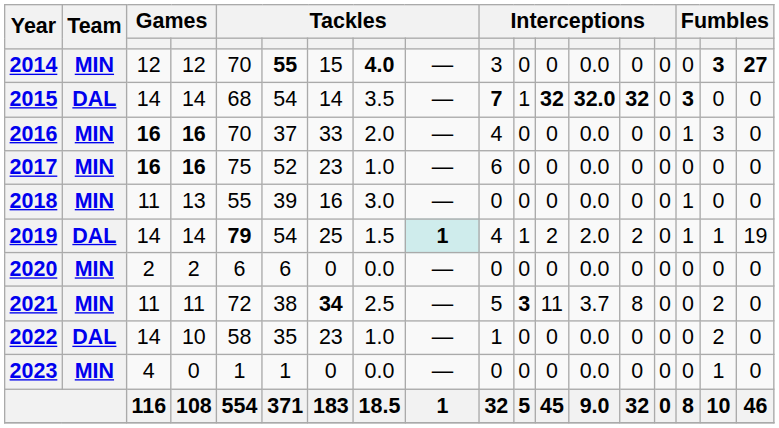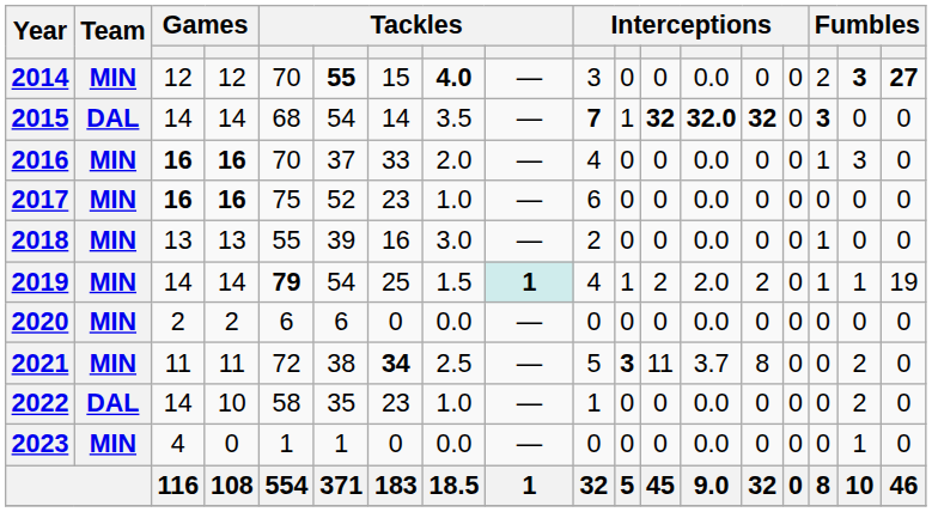2014 | column 16: 0 -> 2
2018 | column 3: 11 -> 13
2018 | column 10: 0 -> 2
2019 | Team: DAL -> MIN
